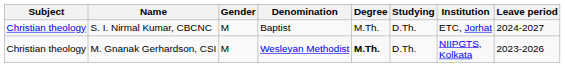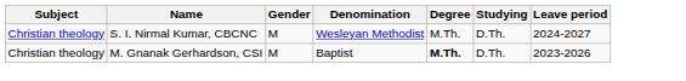- column: Institution | ETC, Jorhat | NIIPGTS, Kolkata
S. I. Nirmal Kumar, CBCNC | Denomination: Baptist -> Wesleyan Methodist
M. Gnanak Gerhardson, CSI | Denomination: Wesleyan Methodist -> Baptist
